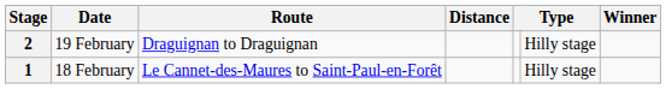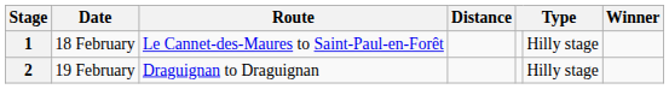rows swapped: 1 <-> 2
